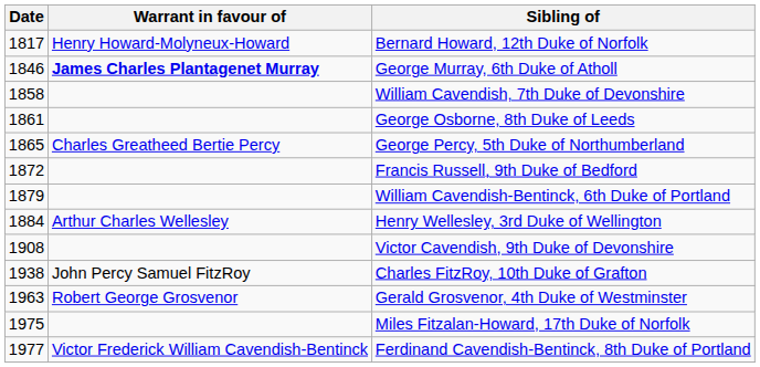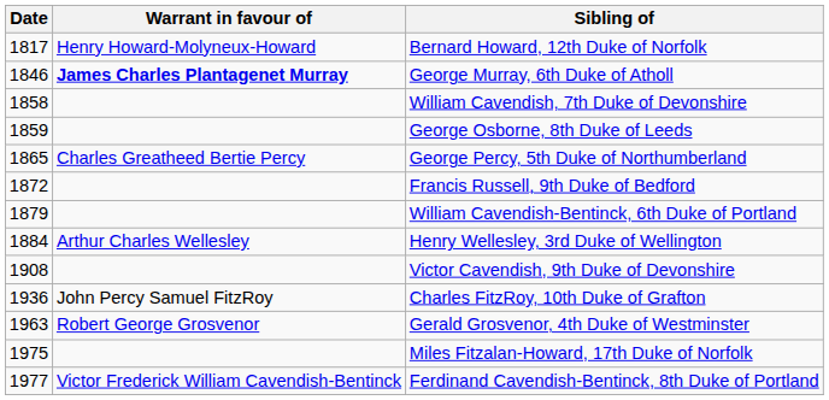George Osborne, 8th Duke of Leeds | Date: 1861 -> 1859
Charles FitzRoy, 10th Duke of Grafton | Date: 1938 -> 1936
